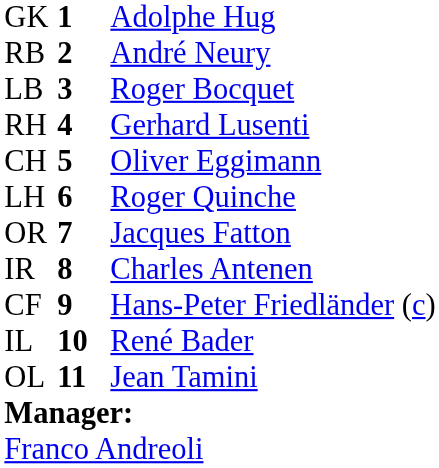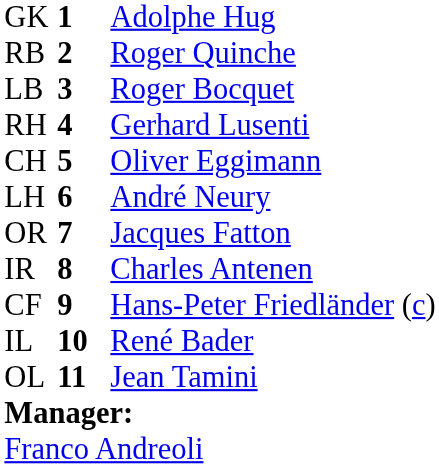RB | column 3: André Neury -> Roger Quinche
LH | column 3: Roger Quinche -> André Neury
